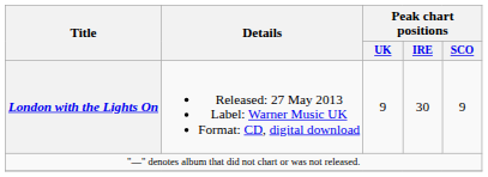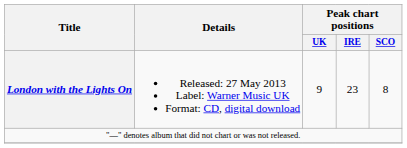London with the Lights On | Peak chart positions / IRE: 30 -> 23
London with the Lights On | Peak chart positions / SCO: 9 -> 8
